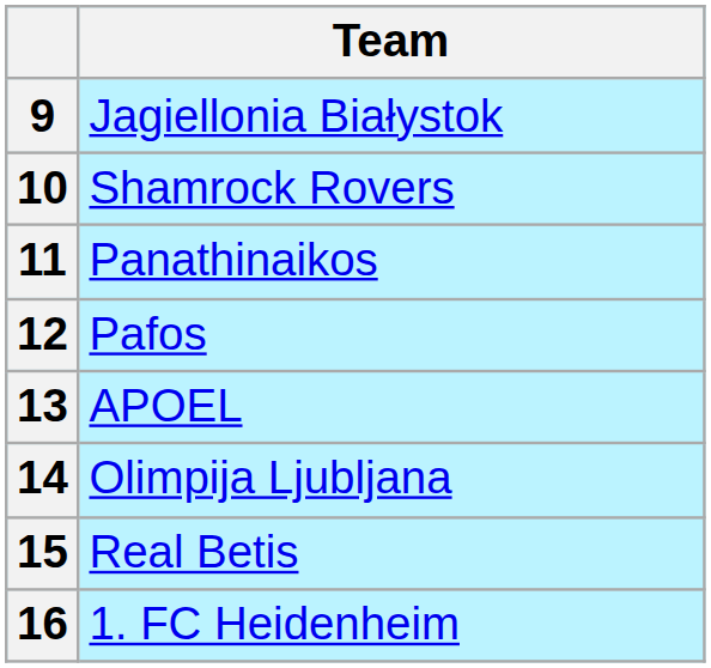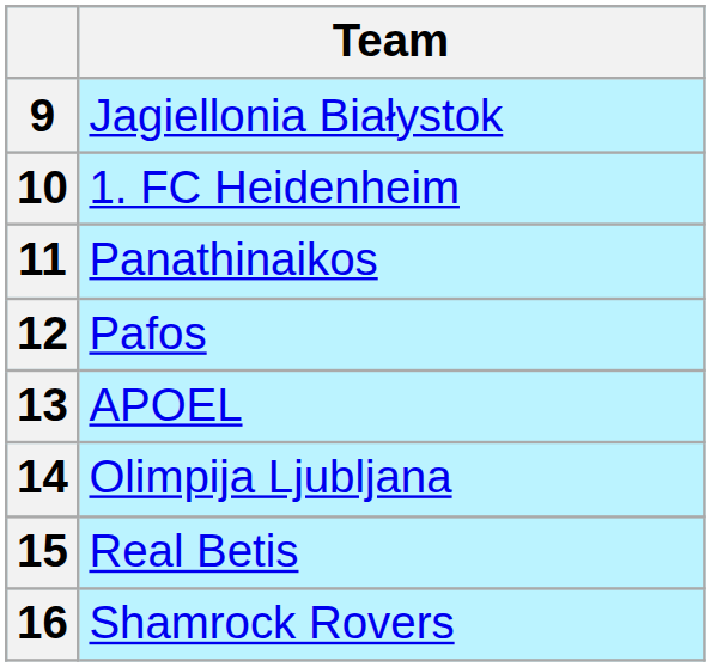10 | Team: Shamrock Rovers -> 1. FC Heidenheim
16 | Team: 1. FC Heidenheim -> Shamrock Rovers
